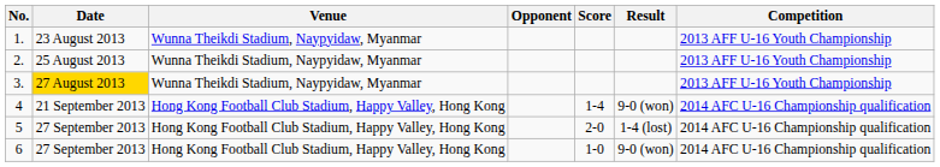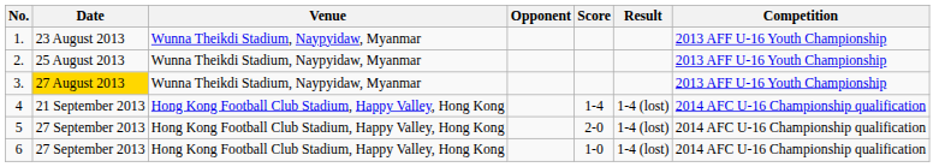4 | Result: 9-0 (won) -> 1-4 (lost)
6 | Result: 9-0 (won) -> 1-4 (lost)
